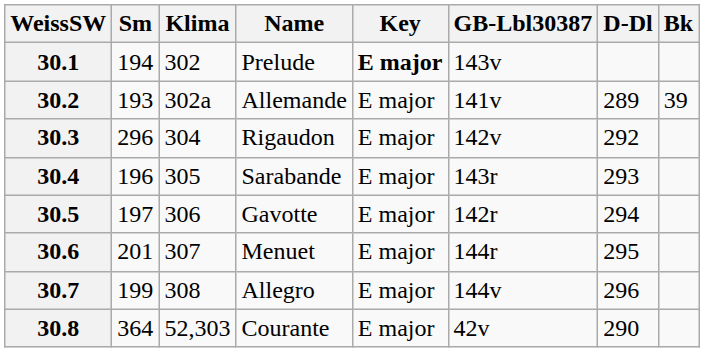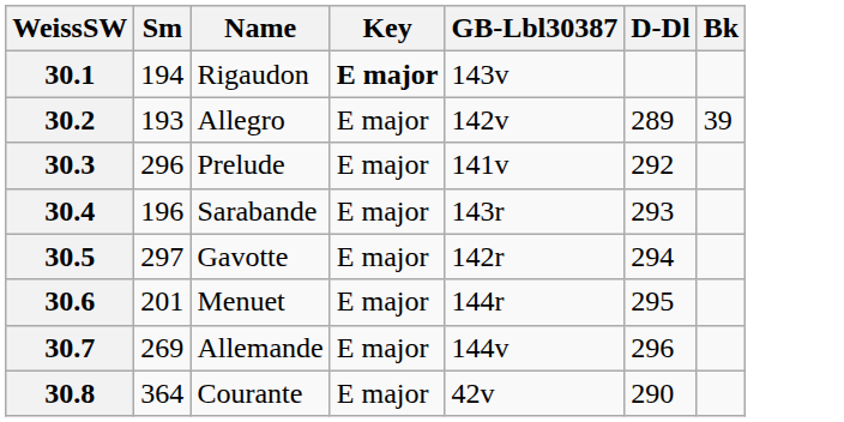- column: Klima | 302 | 302a | 304 | 305 | 306 | 307 | 308 | 52,303
30.1 | Name: Prelude -> Rigaudon
30.2 | Name: Allemande -> Allegro
30.2 | GB-Lbl30387: 141v -> 142v
30.3 | Name: Rigaudon -> Prelude
30.3 | GB-Lbl30387: 142v -> 141v
30.5 | Sm: 197 -> 297
30.7 | Sm: 199 -> 269
30.7 | Name: Allegro -> Allemande
